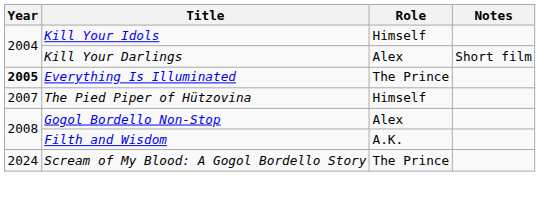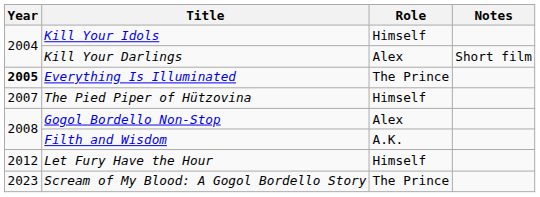+ row: 2012 | Let Fury Have the Hour | Himself
Scream of My Blood: A Gogol Bordello Story | Year: 2024 -> 2023
